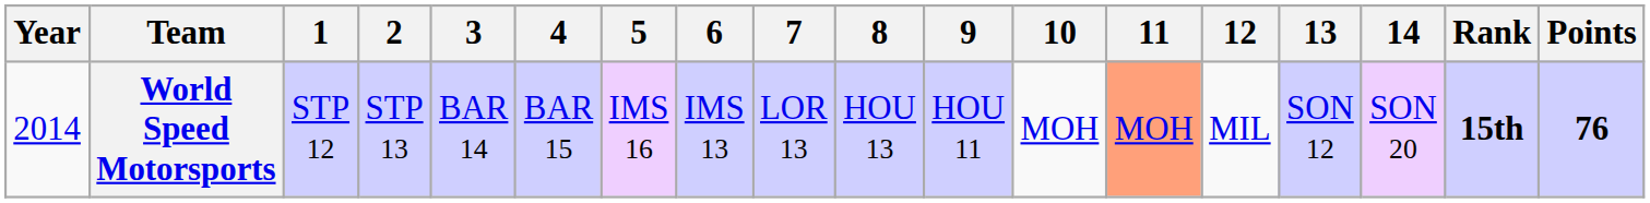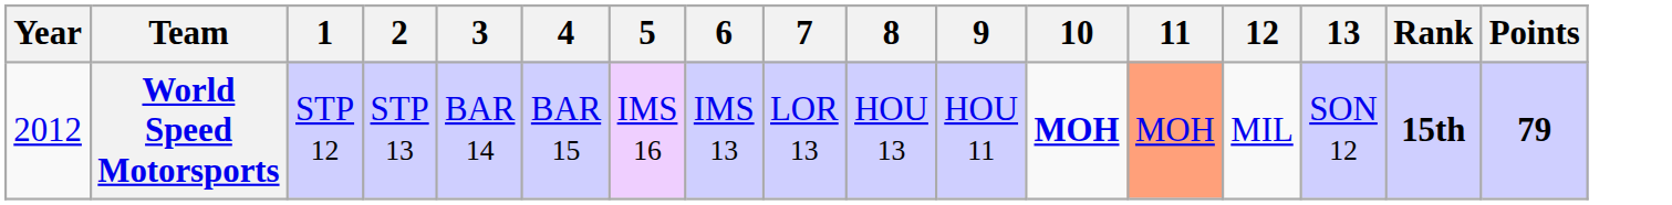- column: 14 | SON 20
World Speed Motorsports | Year: 2014 -> 2012
World Speed Motorsports | 10: normal -> bold
World Speed Motorsports | Points: 76 -> 79
